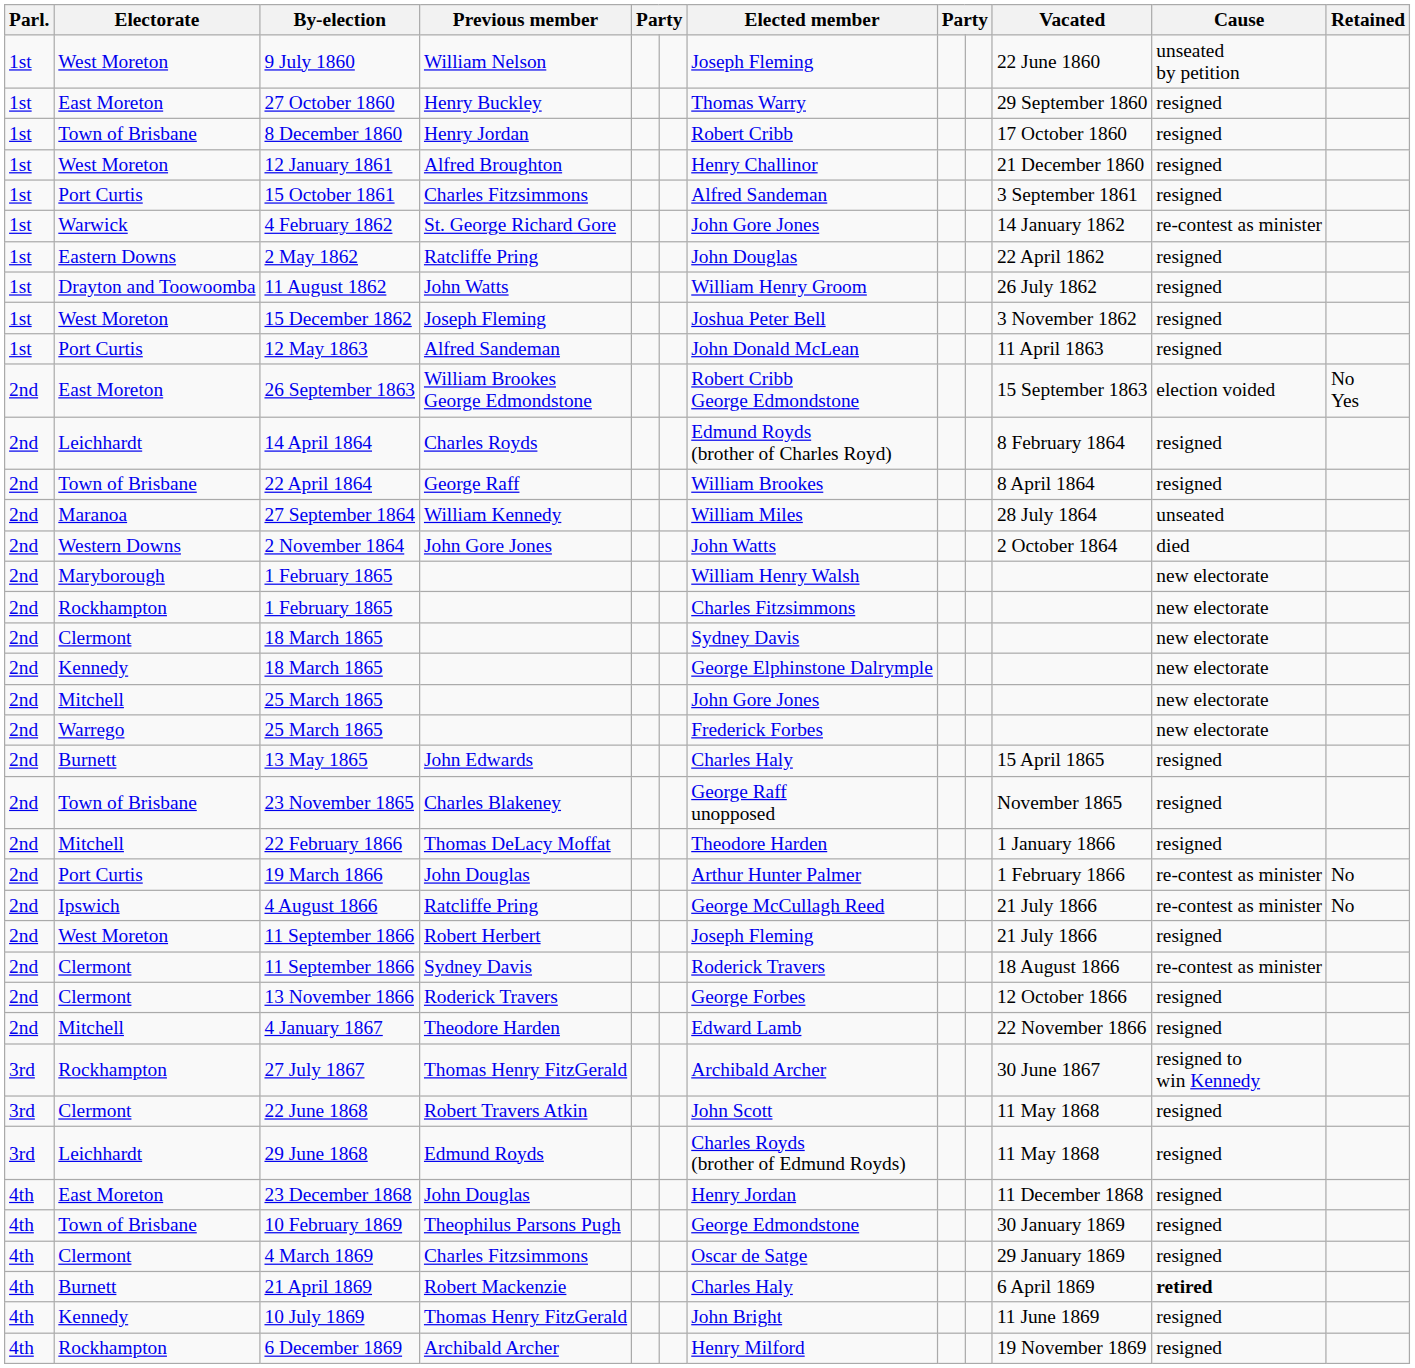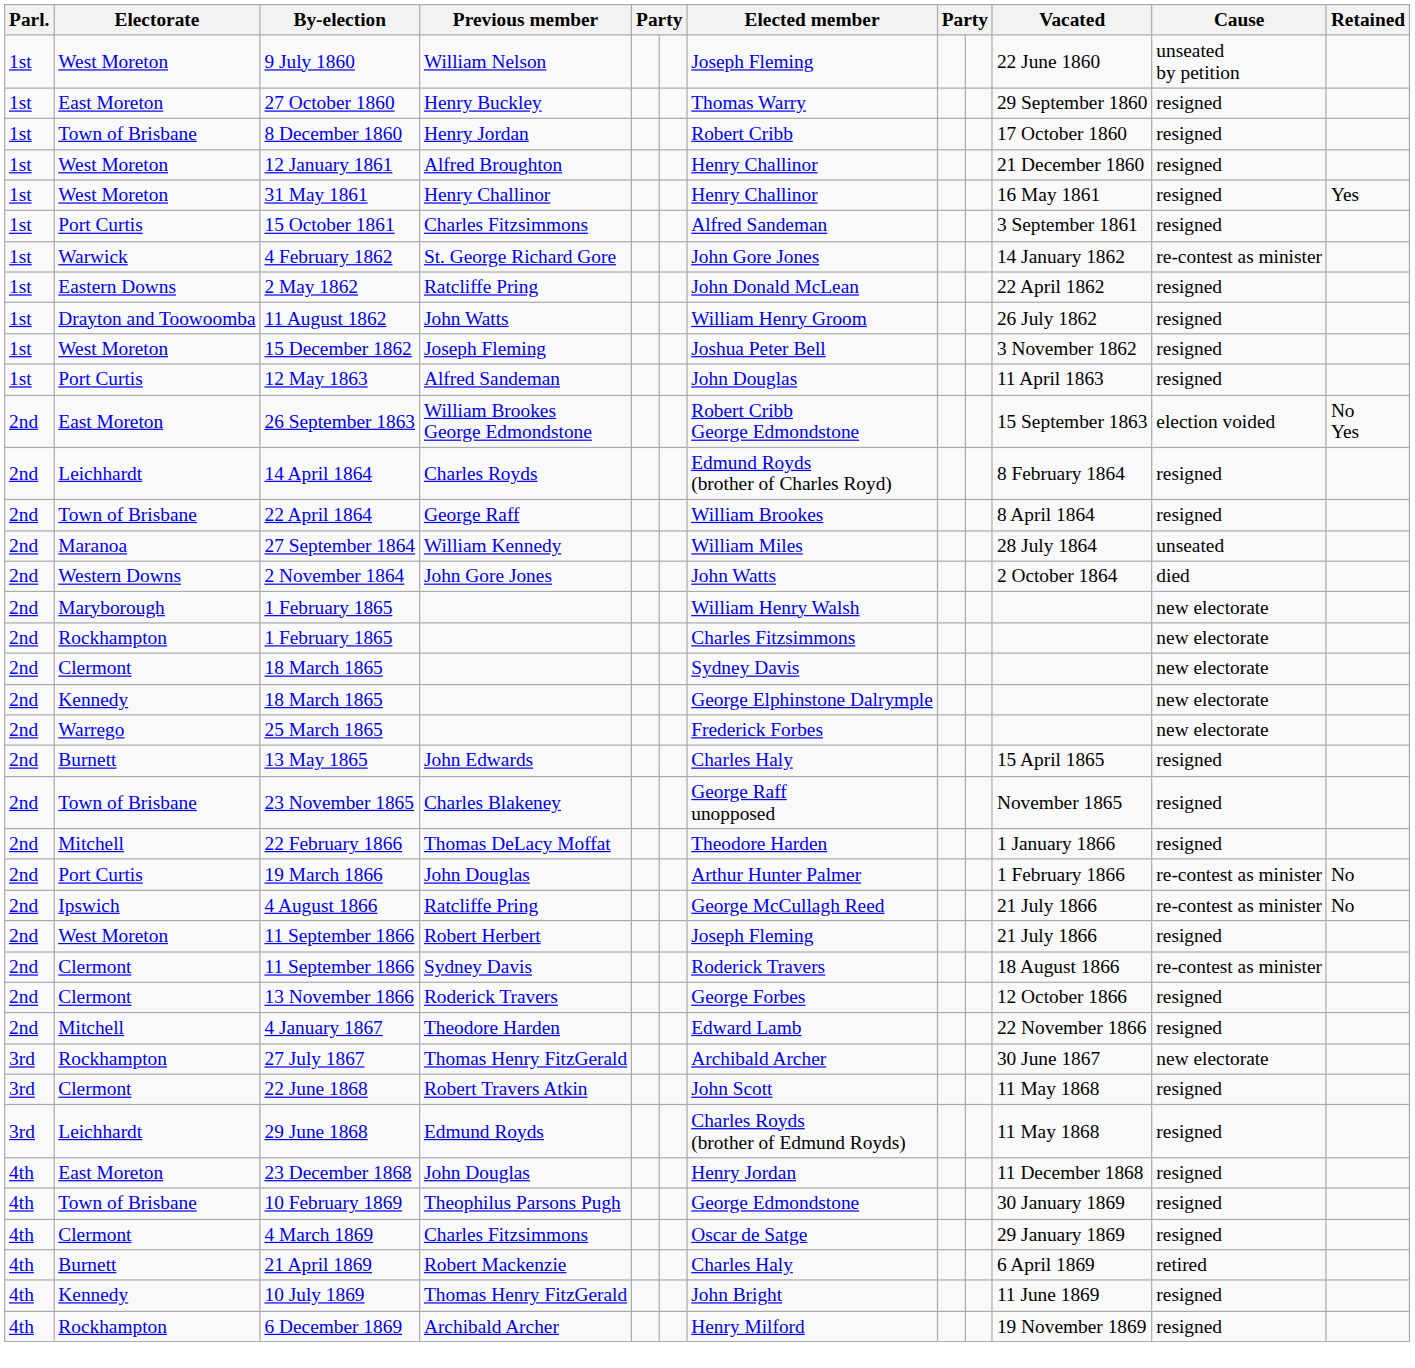+ row: 1st | West Moreton | 31 May 1861 | Henry Challinor | Henry Challinor | 16 May 1861 | resigned | Yes
2 May 1862 | Elected member: John Douglas -> John Donald McLean
12 May 1863 | Elected member: John Donald McLean -> John Douglas
- row: 2nd | Mitchell | 25 March 1865 | John Gore Jones | new electorate
27 July 1867 | Cause: resigned to win Kennedy -> new electorate
21 April 1869 | Cause: bold -> normal
